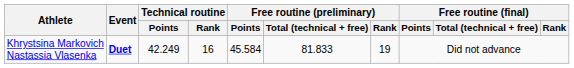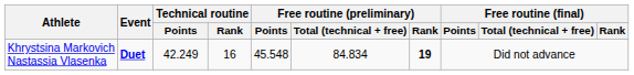Khrystsina Markovich Nastassia Vlasenka | Free routine (preliminary) / Points: 45.584 -> 45.548
Khrystsina Markovich Nastassia Vlasenka | Free routine (preliminary) / Total (technical + free): 81.833 -> 84.834
Khrystsina Markovich Nastassia Vlasenka | Free routine (preliminary) / Rank: normal -> bold
